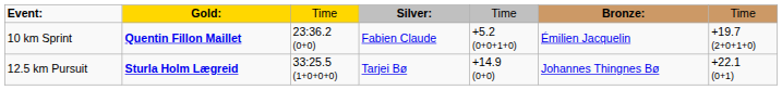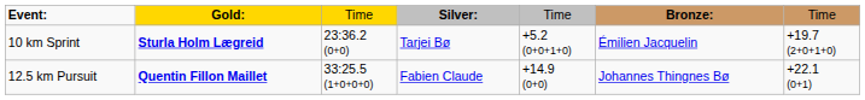10 km Sprint | column 2: Quentin Fillon Maillet -> Sturla Holm Lægreid
10 km Sprint | column 4: Fabien Claude -> Tarjei Bø
12.5 km Pursuit | column 2: Sturla Holm Lægreid -> Quentin Fillon Maillet
12.5 km Pursuit | column 4: Tarjei Bø -> Fabien Claude
